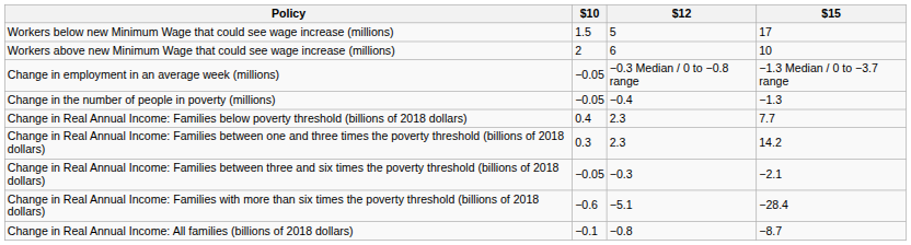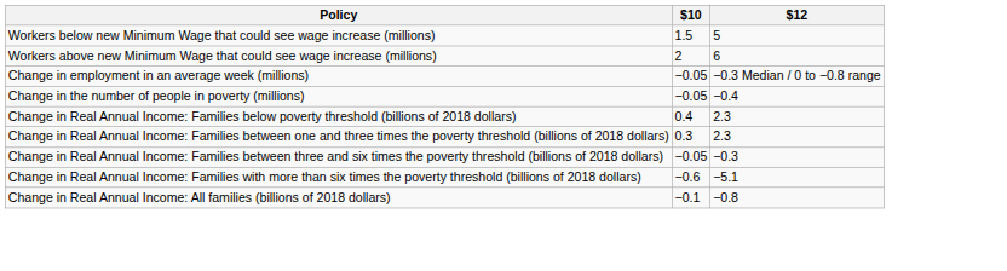- column: $15 | 17 | 10 | −1.3 Median / 0 to −3.7 range | −1.3 | 7.7 | 14.2 | −2.1 | −28.4 | −8.7
